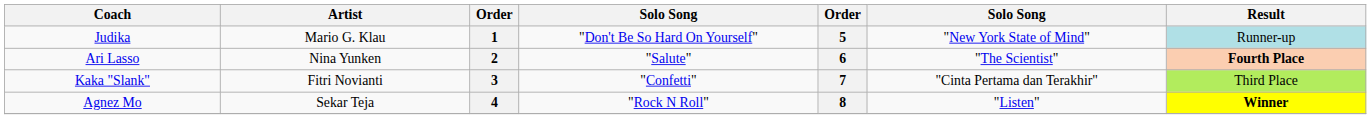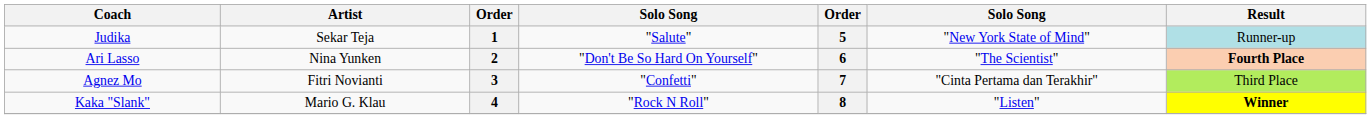1 | Artist: Mario G. Klau -> Sekar Teja
1 | column 4: "Don't Be So Hard On Yourself" -> "Salute"
2 | column 4: "Salute" -> "Don't Be So Hard On Yourself"
3 | Coach: Kaka "Slank" -> Agnez Mo
4 | Coach: Agnez Mo -> Kaka "Slank"
4 | Artist: Sekar Teja -> Mario G. Klau
